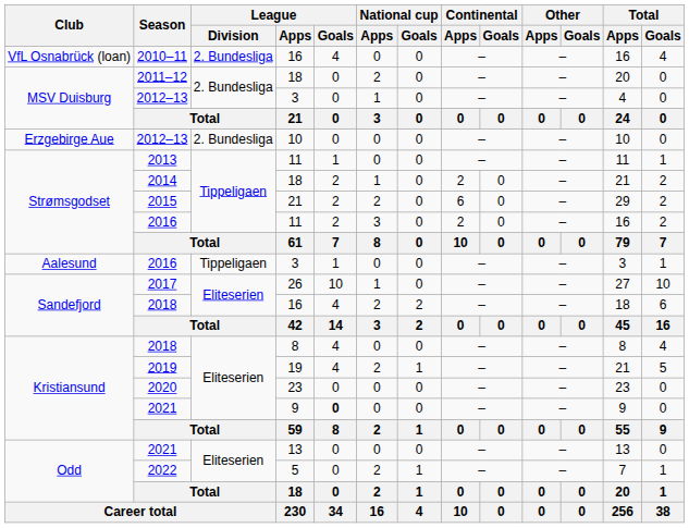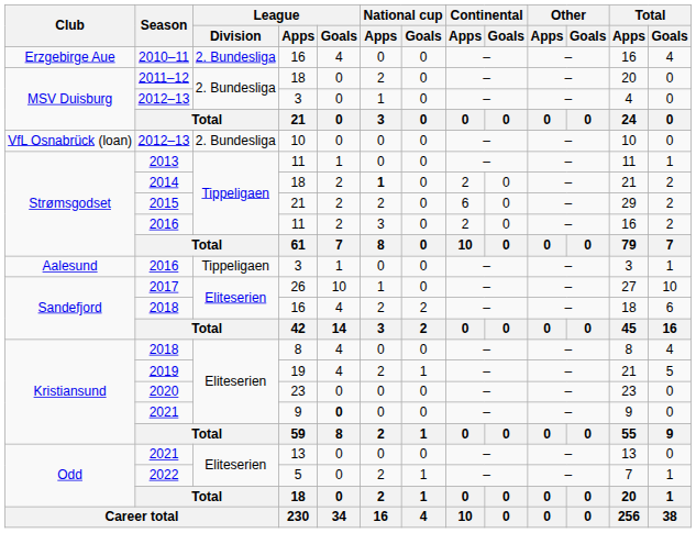2010–11 | Club: VfL Osnabrück (loan) -> Erzgebirge Aue
2012–13 / 10 | Club: Erzgebirge Aue -> VfL Osnabrück (loan)
2014 | National cup / Apps: normal -> bold
